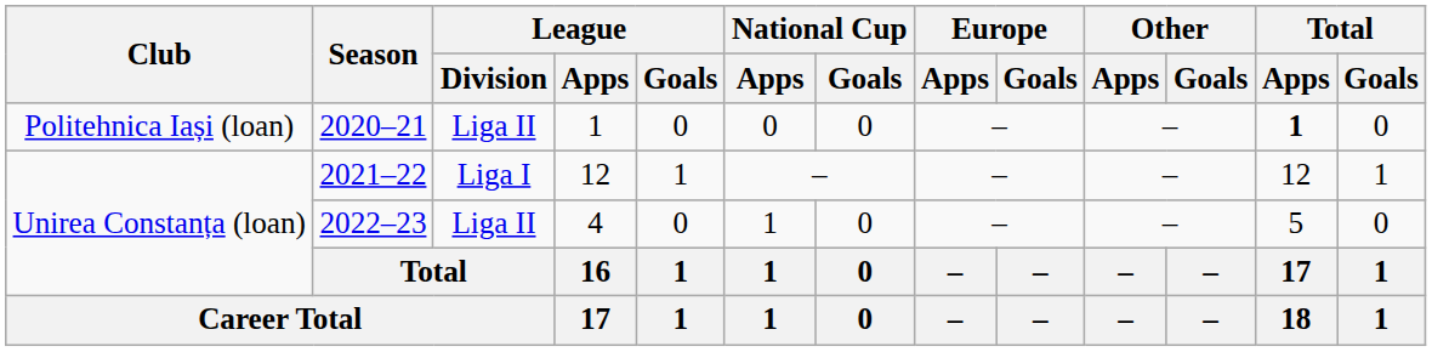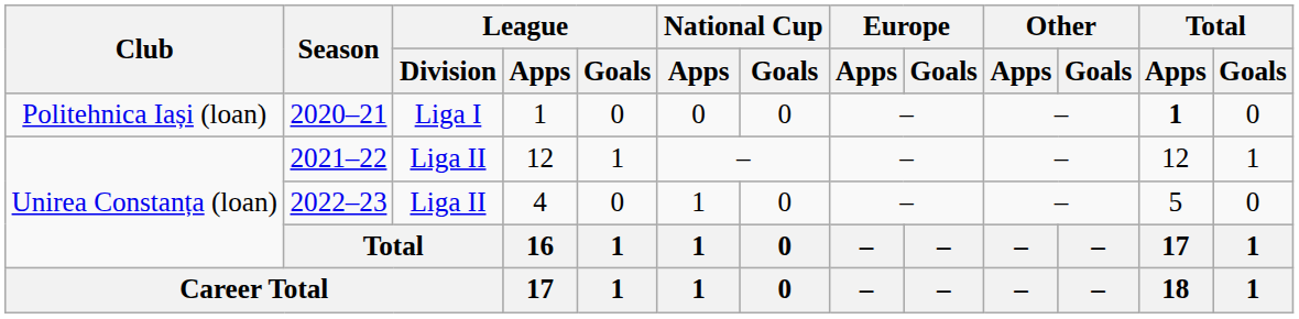2020–21 | League / Division: Liga II -> Liga I
2021–22 | League / Division: Liga I -> Liga II
